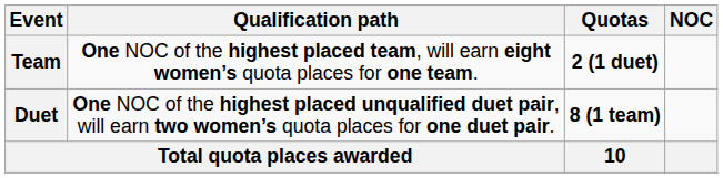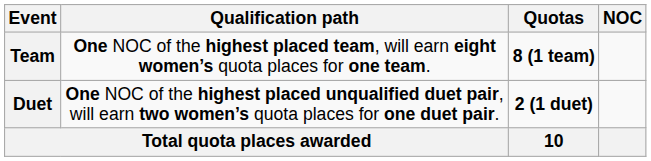Team | Quotas: 2 (1 duet) -> 8 (1 team)
Duet | Quotas: 8 (1 team) -> 2 (1 duet)
